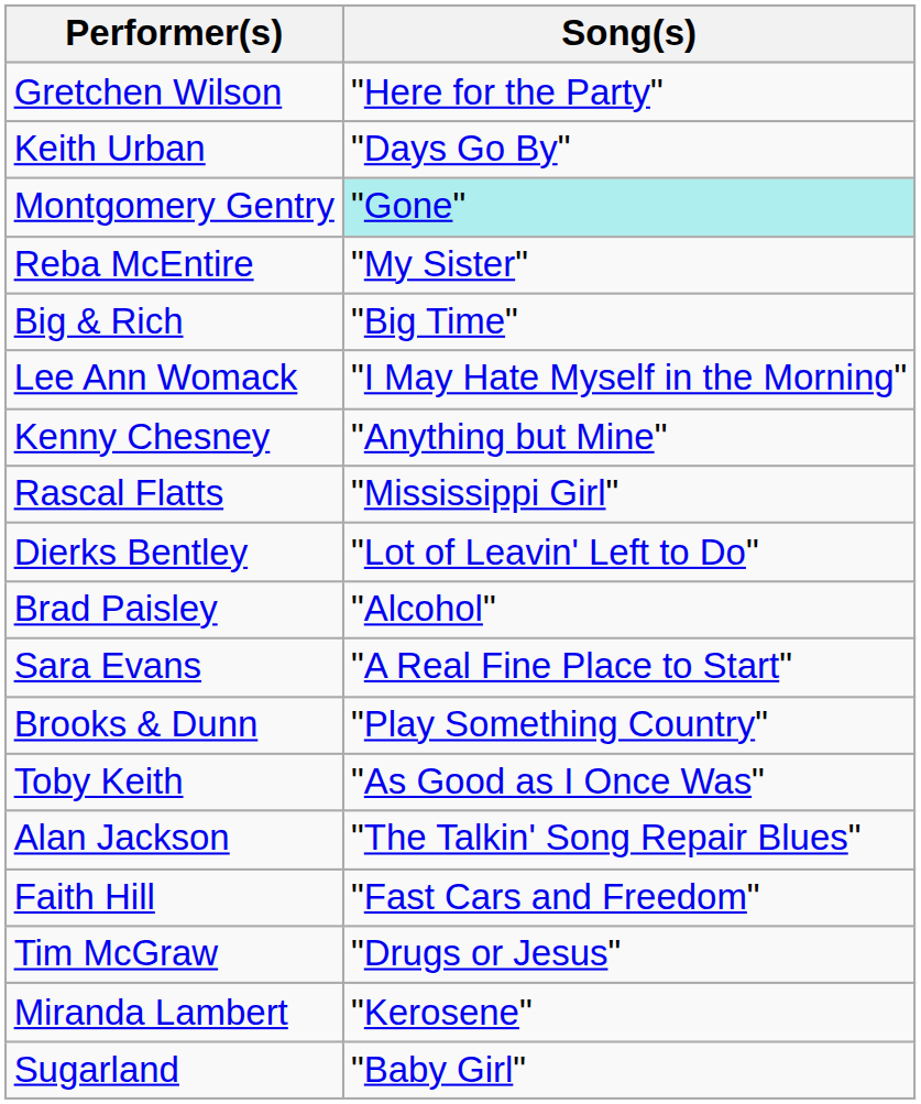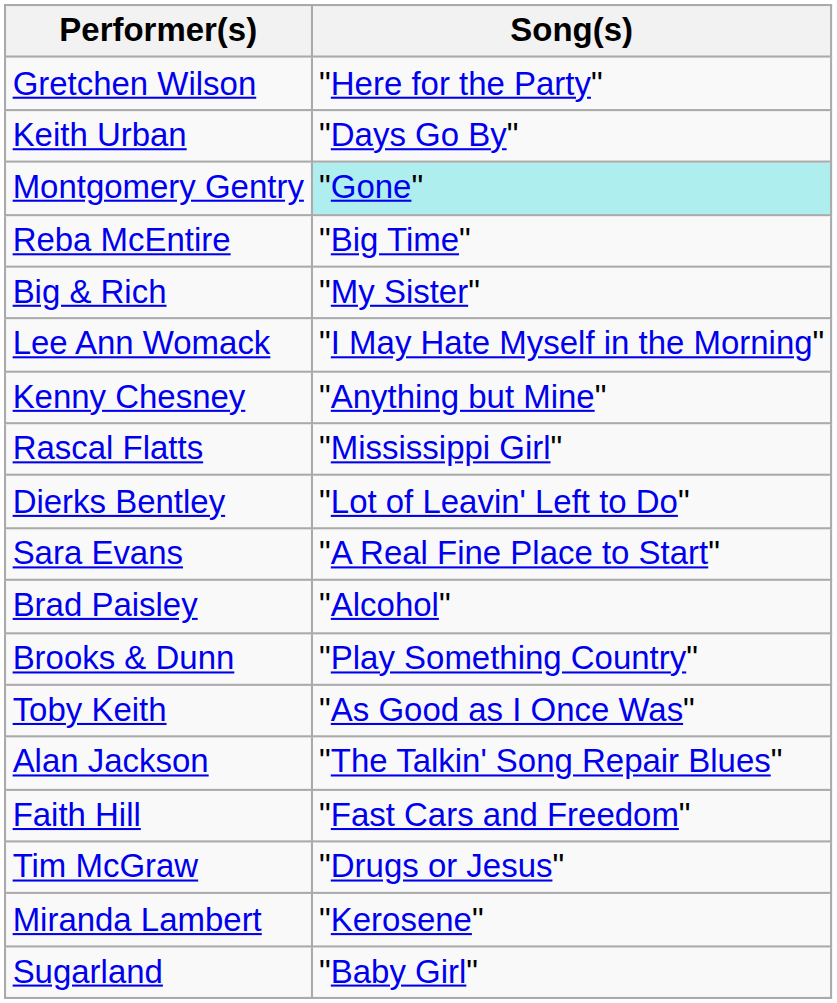Reba McEntire | Song(s): "My Sister" -> "Big Time"
Big & Rich | Song(s): "Big Time" -> "My Sister"
rows swapped: Sara Evans <-> Brad Paisley
